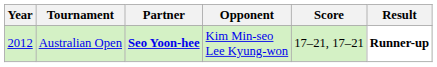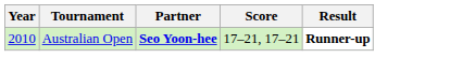- column: Opponent | Kim Min-seo Lee Kyung-won
Australian Open | Year: 2012 -> 2010
